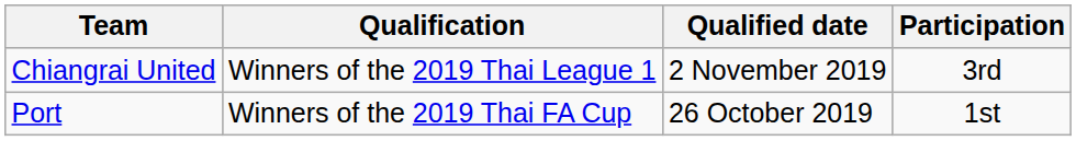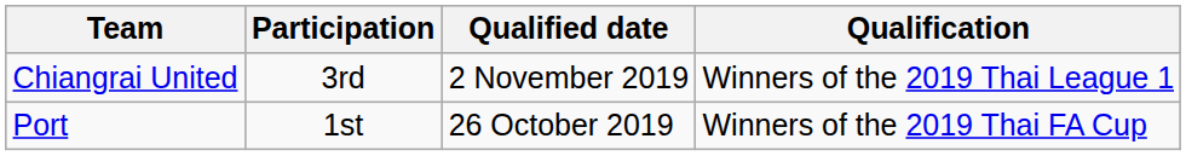columns swapped: Qualification <-> Participation
